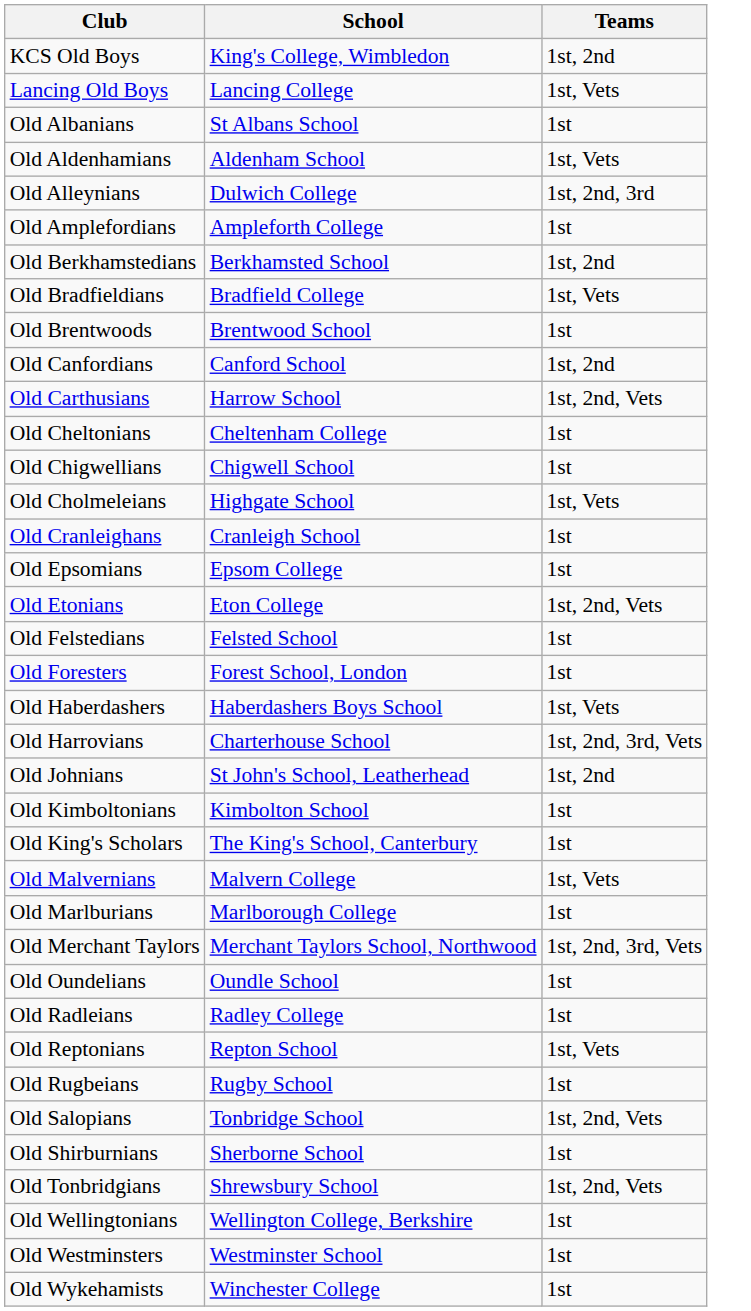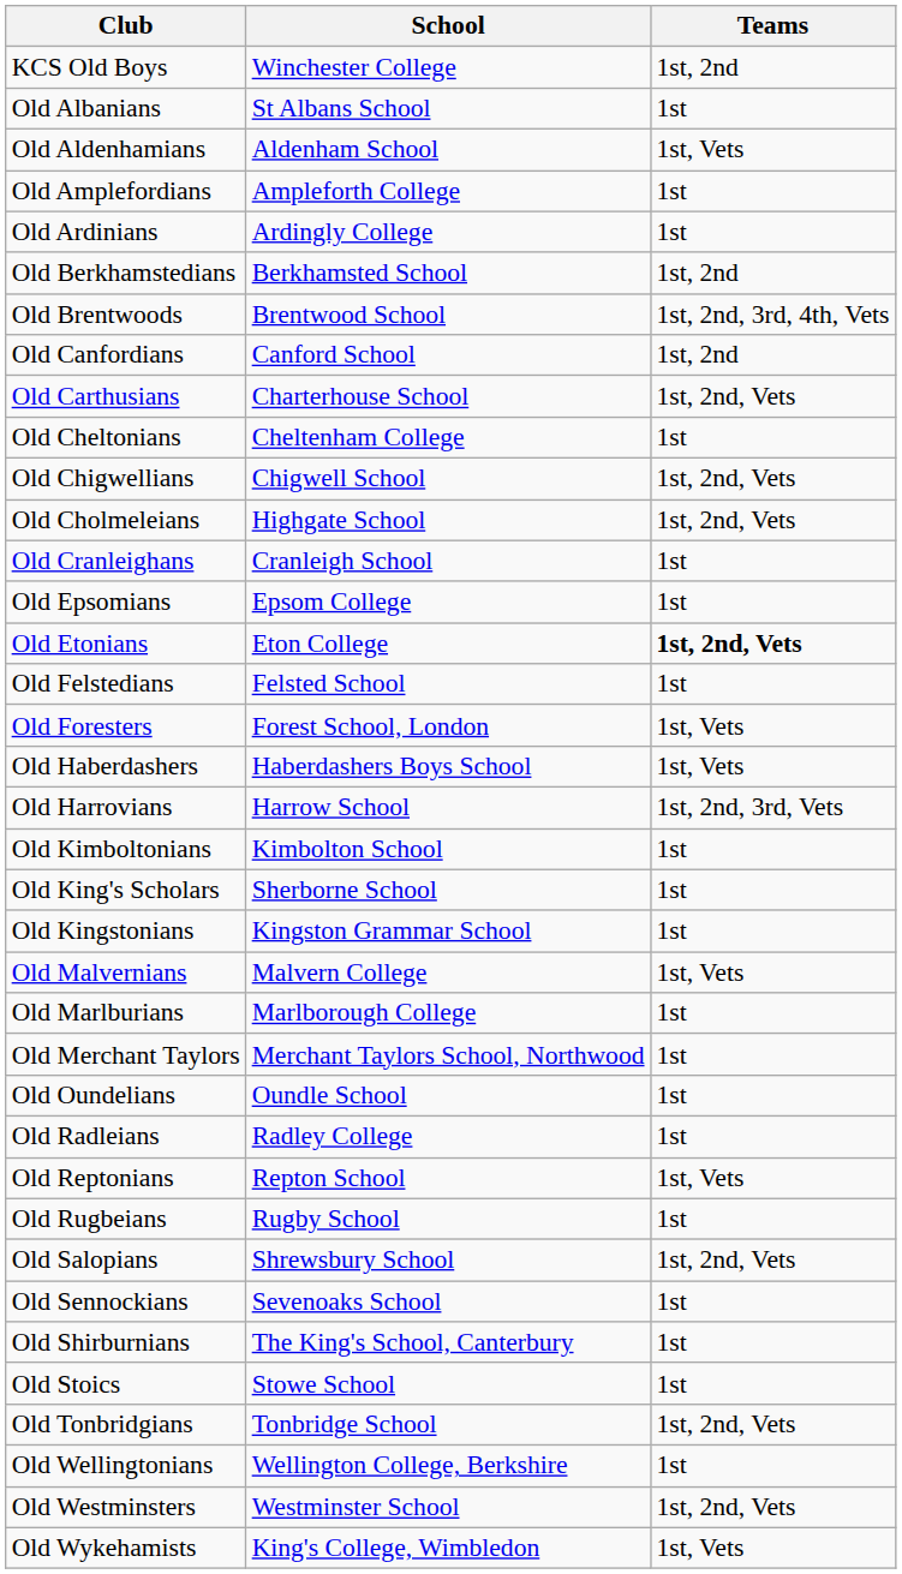KCS Old Boys | School: King's College, Wimbledon -> Winchester College
- row: Lancing Old Boys | Lancing College | 1st, Vets
- row: Old Alleynians | Dulwich College | 1st, 2nd, 3rd
+ row: Old Ardinians | Ardingly College | 1st
- row: Old Bradfieldians | Bradfield College | 1st, Vets
Old Brentwoods | Teams: 1st -> 1st, 2nd, 3rd, 4th, Vets
Old Carthusians | School: Harrow School -> Charterhouse School
Old Chigwellians | Teams: 1st -> 1st, 2nd, Vets
Old Cholmeleians | Teams: 1st, Vets -> 1st, 2nd, Vets
Old Etonians | Teams: normal -> bold
Old Foresters | Teams: 1st -> 1st, Vets
Old Harrovians | School: Charterhouse School -> Harrow School
- row: Old Johnians | St John's School, Leatherhead | 1st, 2nd
Old King's Scholars | School: The King's School, Canterbury -> Sherborne School
+ row: Old Kingstonians | Kingston Grammar School | 1st
Old Merchant Taylors | Teams: 1st, 2nd, 3rd, Vets -> 1st
Old Salopians | School: Tonbridge School -> Shrewsbury School
+ row: Old Sennockians | Sevenoaks School | 1st
Old Shirburnians | School: Sherborne School -> The King's School, Canterbury
+ row: Old Stoics | Stowe School | 1st
Old Tonbridgians | School: Shrewsbury School -> Tonbridge School
Old Westminsters | Teams: 1st -> 1st, 2nd, Vets
Old Wykehamists | School: Winchester College -> King's College, Wimbledon
Old Wykehamists | Teams: 1st -> 1st, Vets
